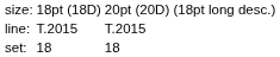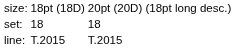rows swapped: set: <-> line:
